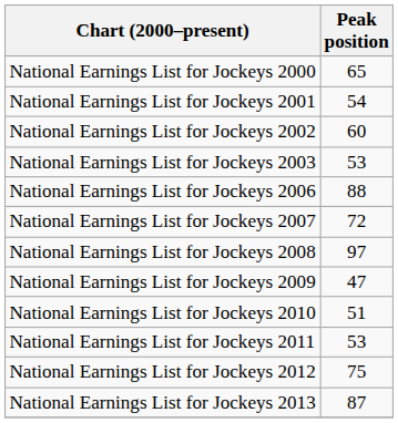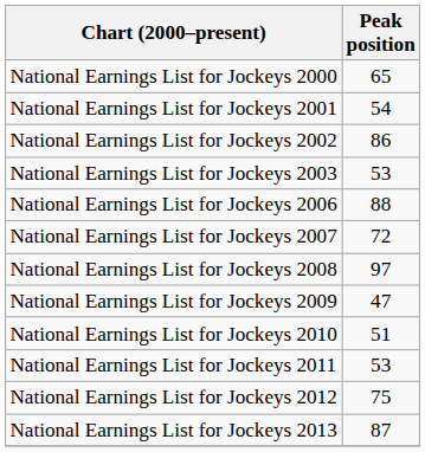National Earnings List for Jockeys 2002 | Peak position: 60 -> 86
